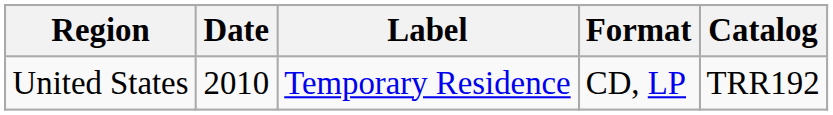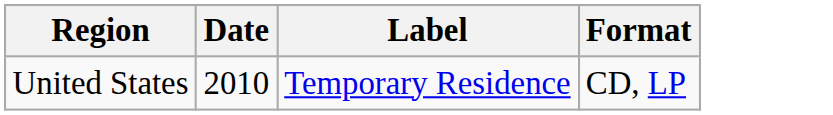- column: Catalog | TRR192
